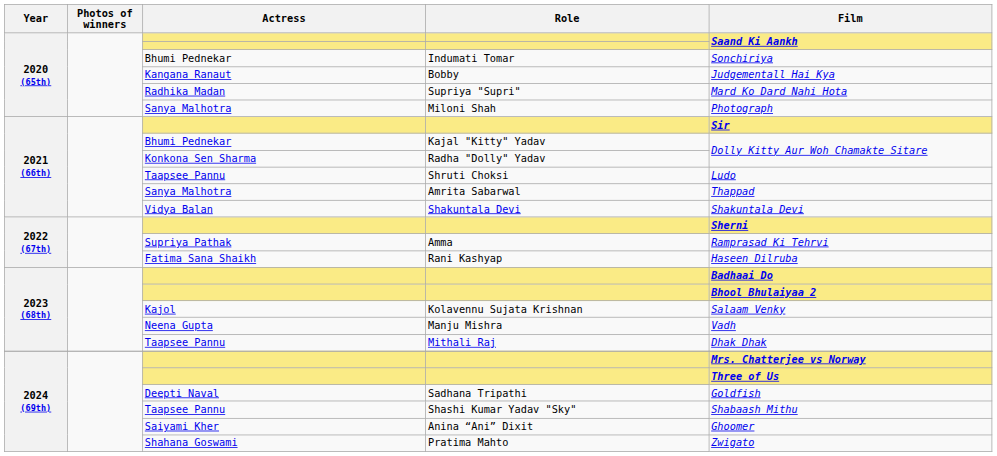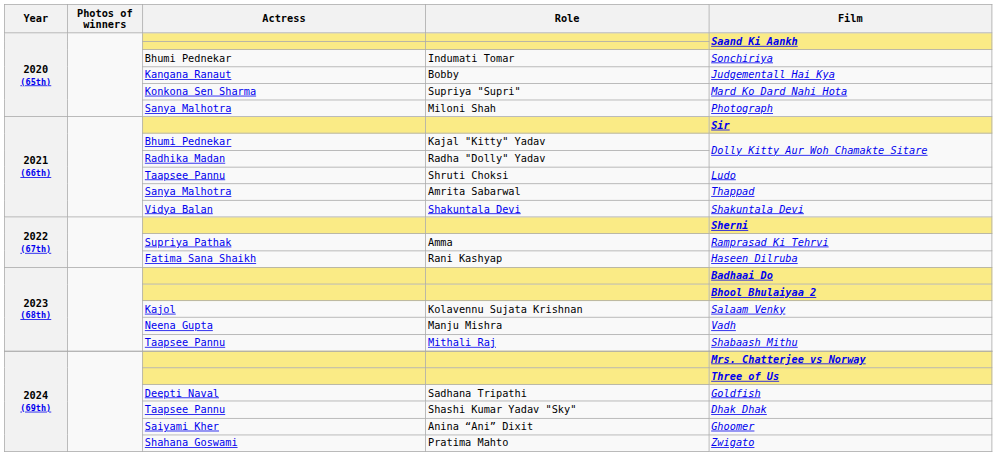Supriya "Supri" | Actress: Radhika Madan -> Konkona Sen Sharma
Radha "Dolly" Yadav | Actress: Konkona Sen Sharma -> Radhika Madan
Mithali Raj | Film: Dhak Dhak -> Shabaash Mithu
Shashi Kumar Yadav "Sky" | Film: Shabaash Mithu -> Dhak Dhak
